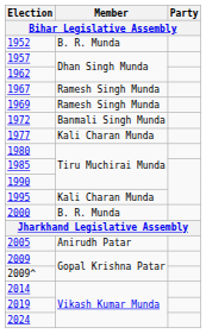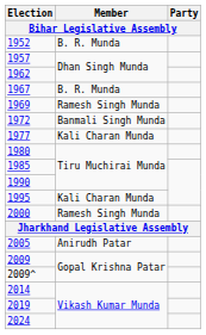1967 | Member: Ramesh Singh Munda -> B. R. Munda
2000 | Member: B. R. Munda -> Ramesh Singh Munda
